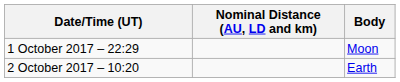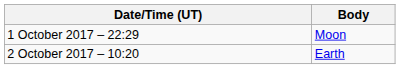- column: Nominal Distance (AU, LD and km)
